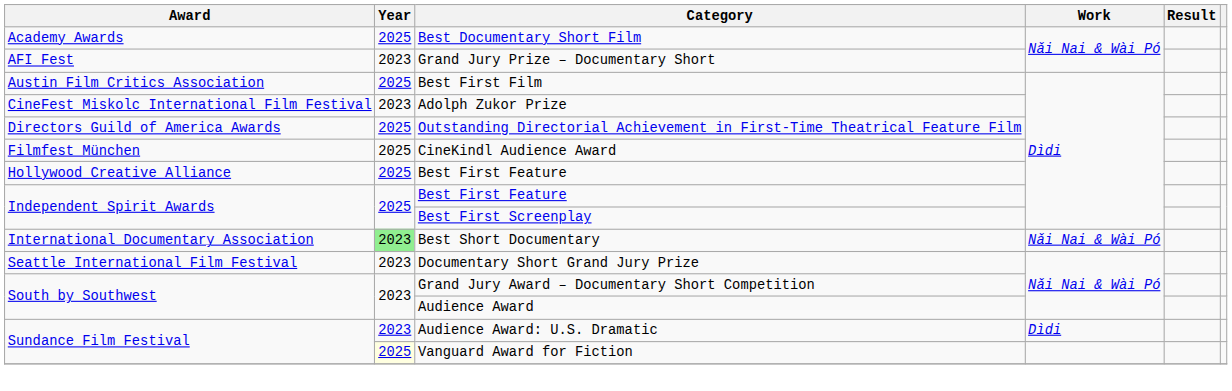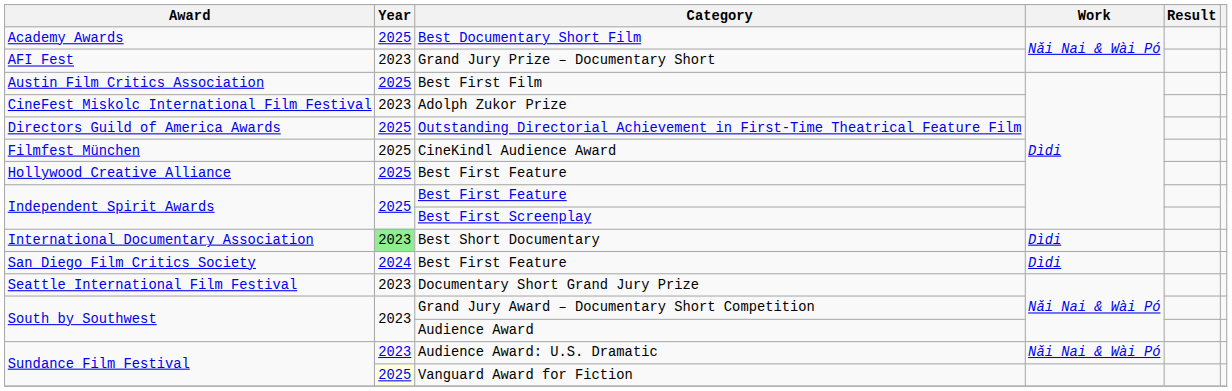Best Short Documentary | Work: Nǎi Nai & Wài Pó -> Dìdi
+ row: San Diego Film Critics Society | 2024 | Best First Feature | Dìdi
Audience Award: U.S. Dramatic | Work: Dìdi -> Nǎi Nai & Wài Pó
